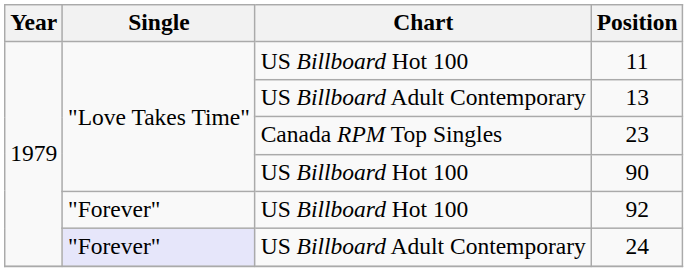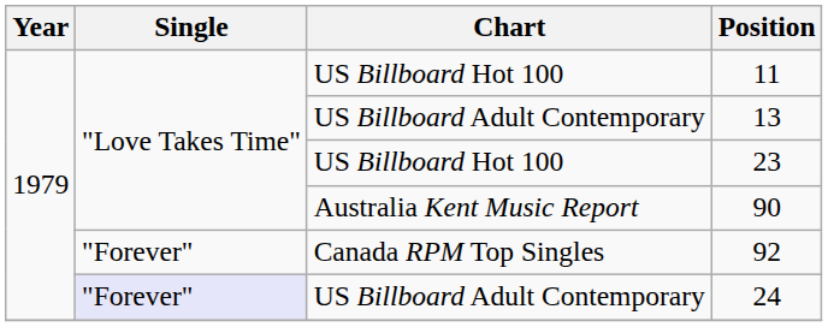23 | Chart: Canada RPM Top Singles -> US Billboard Hot 100
90 | Chart: US Billboard Hot 100 -> Australia Kent Music Report
92 | Chart: US Billboard Hot 100 -> Canada RPM Top Singles
